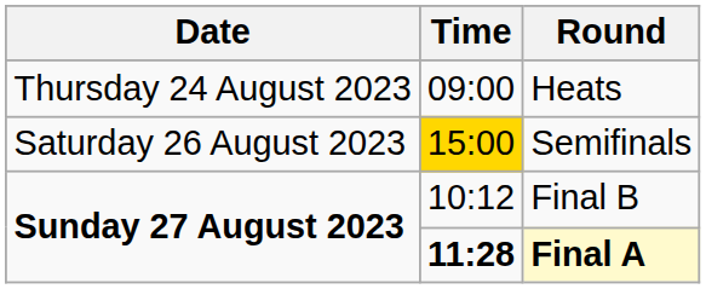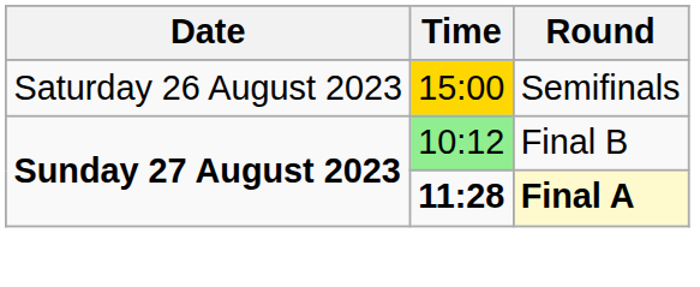- row: Thursday 24 August 2023 | 09:00 | Heats
Final B | Time: no background -> lightgreen background
